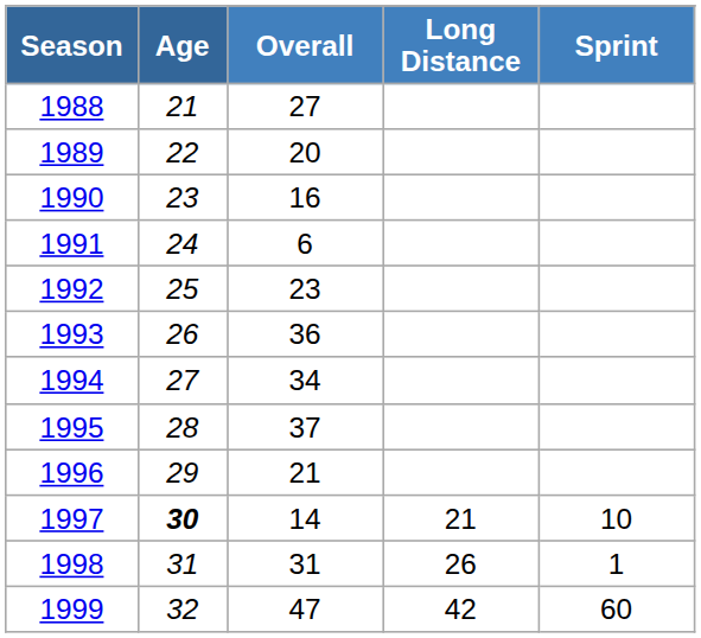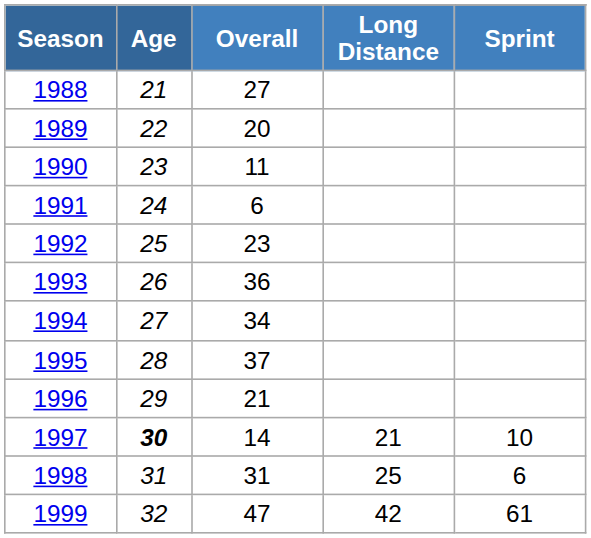1990 | Overall: 16 -> 11
1998 | Long Distance: 26 -> 25
1998 | Sprint: 1 -> 6
1999 | Sprint: 60 -> 61
